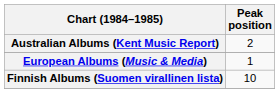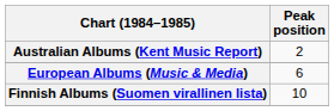European Albums (Music & Media) | Peak position: 1 -> 6
